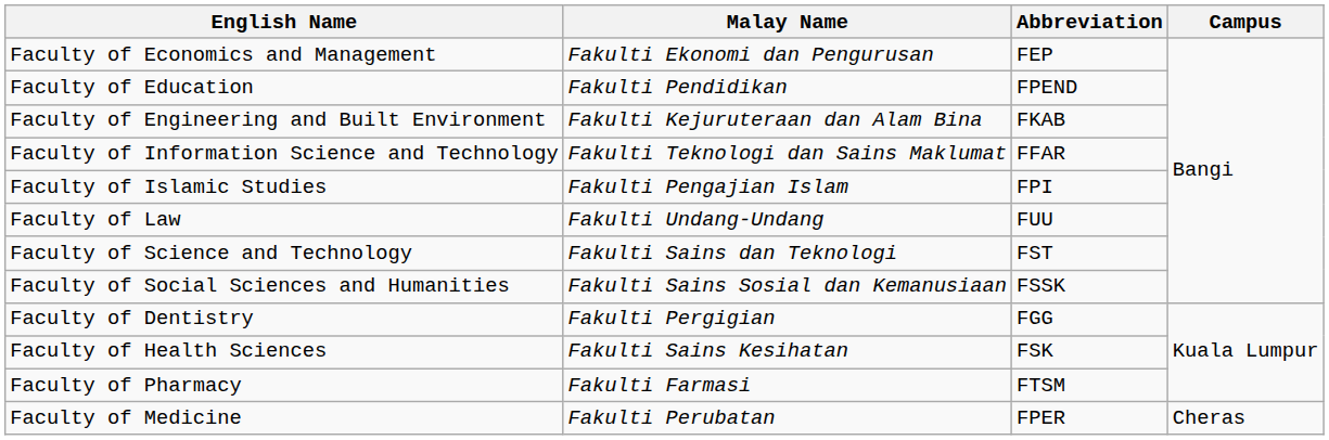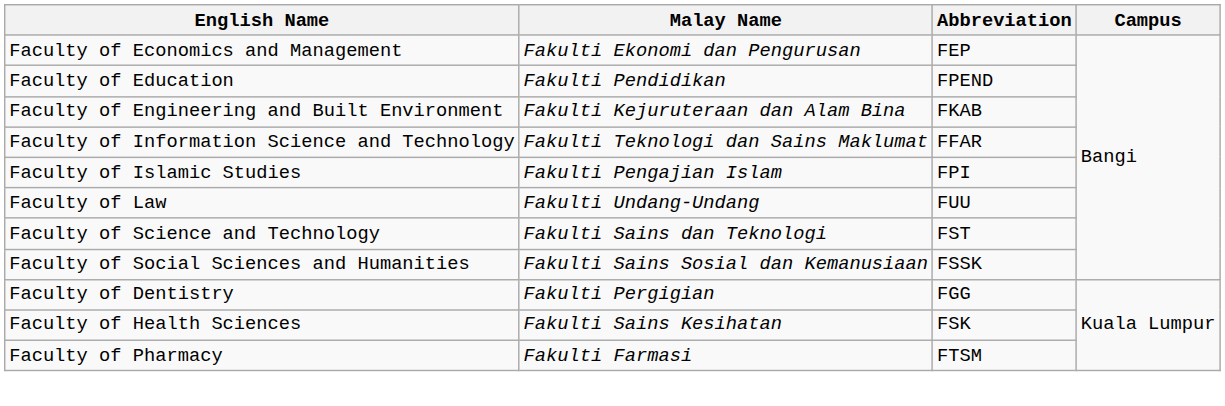- row: Faculty of Medicine | Fakulti Perubatan | FPER | Cheras
